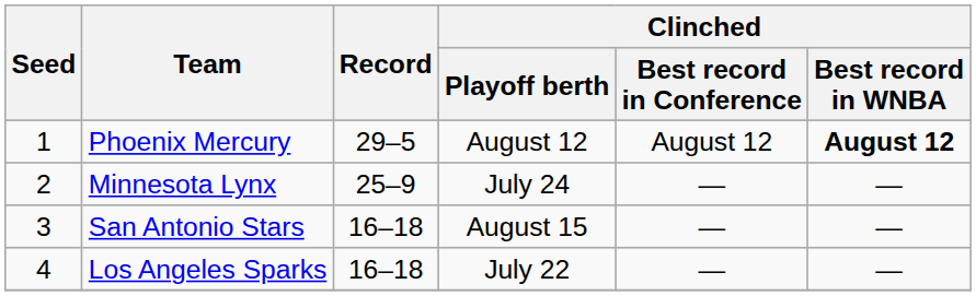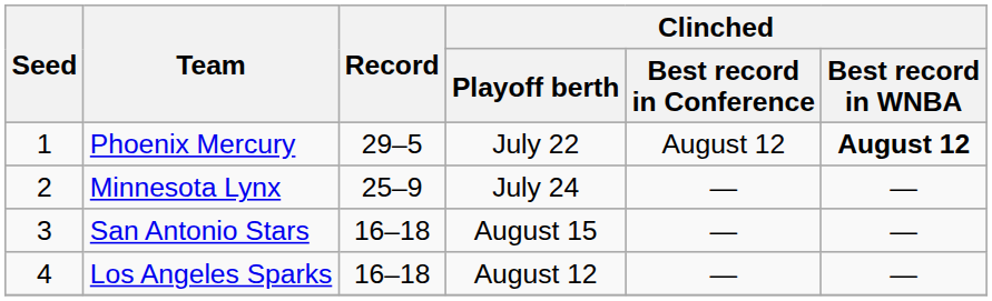Phoenix Mercury | Clinched / Playoff berth: August 12 -> July 22
Los Angeles Sparks | Clinched / Playoff berth: July 22 -> August 12
